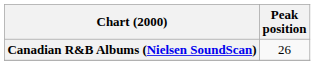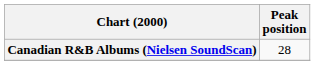Canadian R&B Albums (Nielsen SoundScan) | Peak position: 26 -> 28
